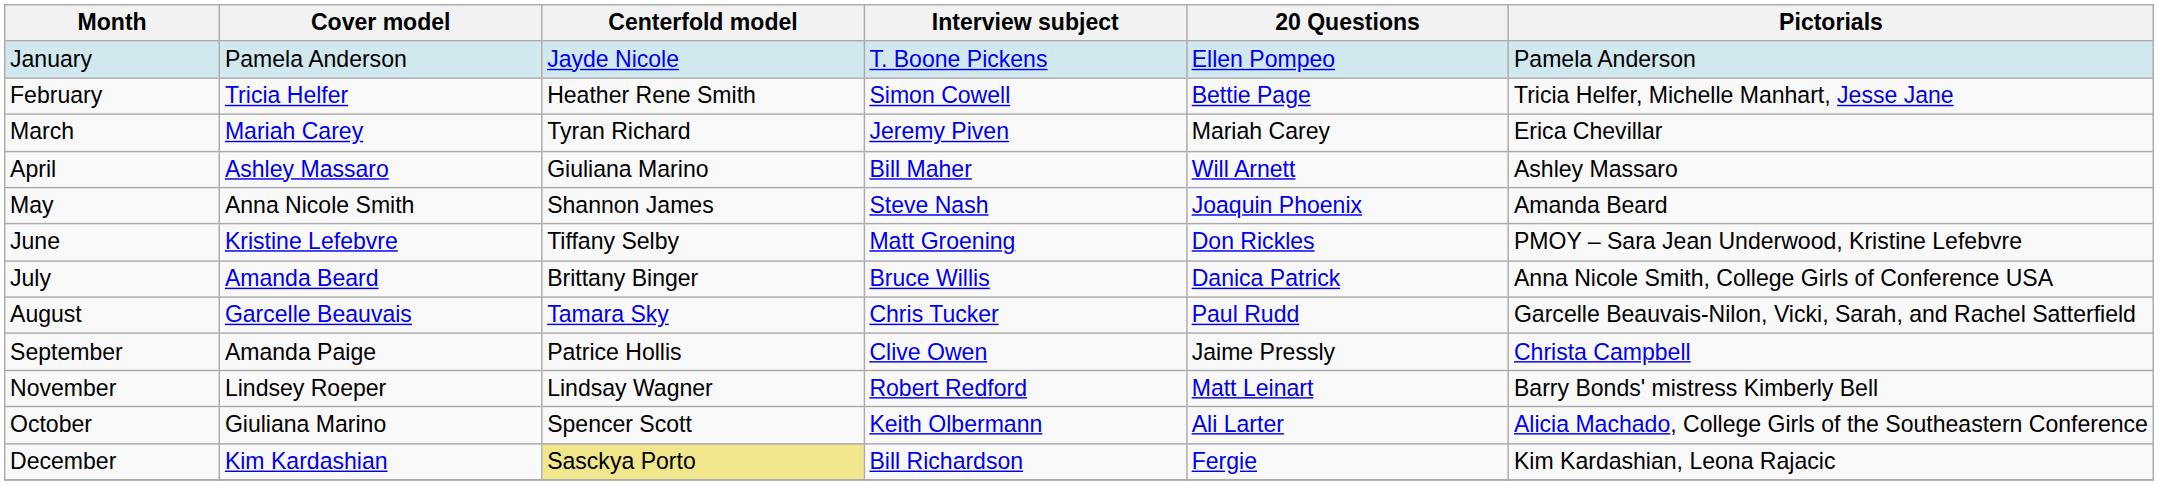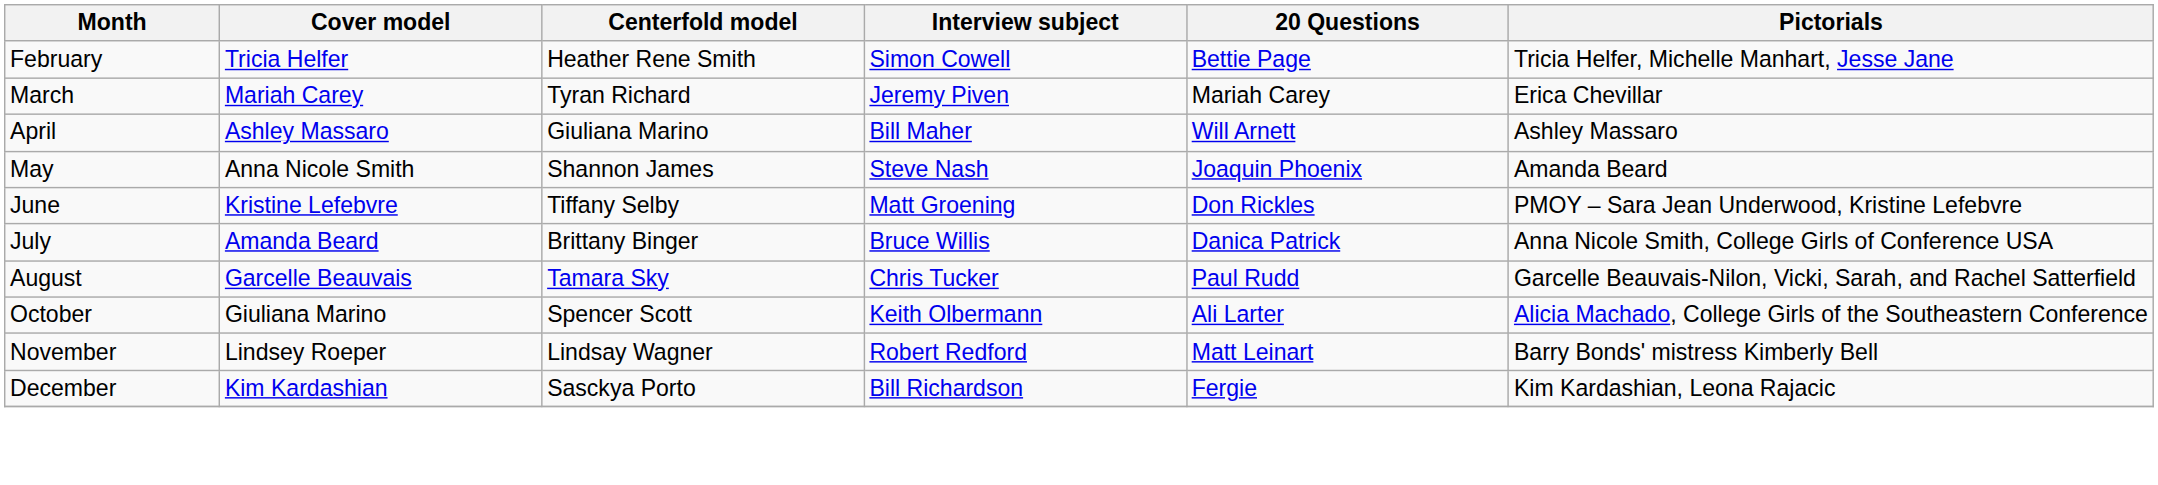- row: January | Pamela Anderson | Jayde Nicole | T. Boone Pickens | Ellen Pompeo | Pamela Anderson
- row: September | Amanda Paige | Patrice Hollis | Clive Owen | Jaime Pressly | Christa Campbell
rows swapped: October <-> November
December | Centerfold model: khaki background -> no background
